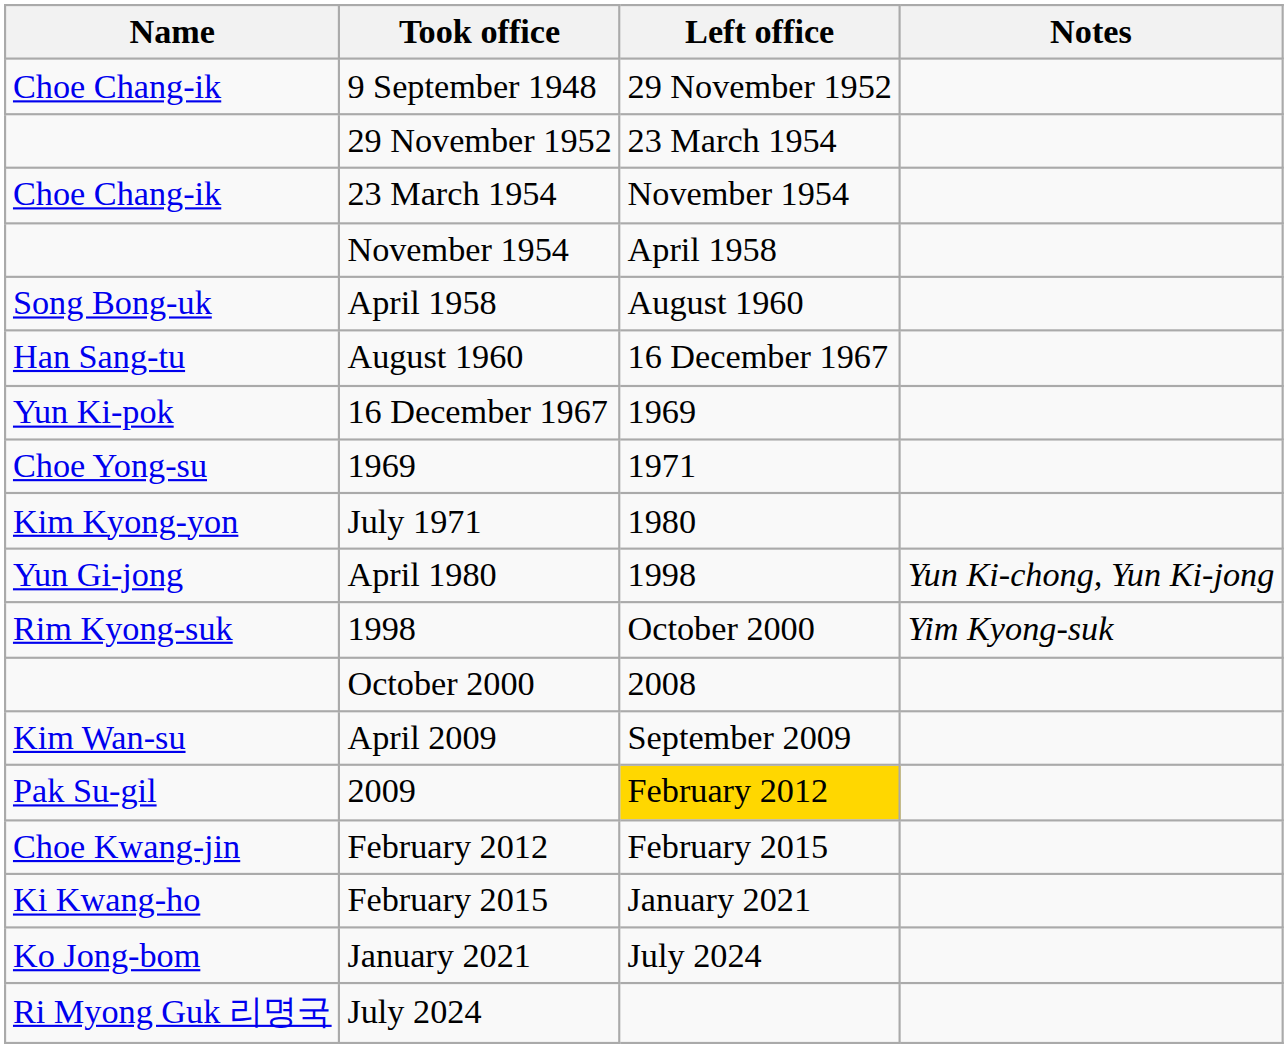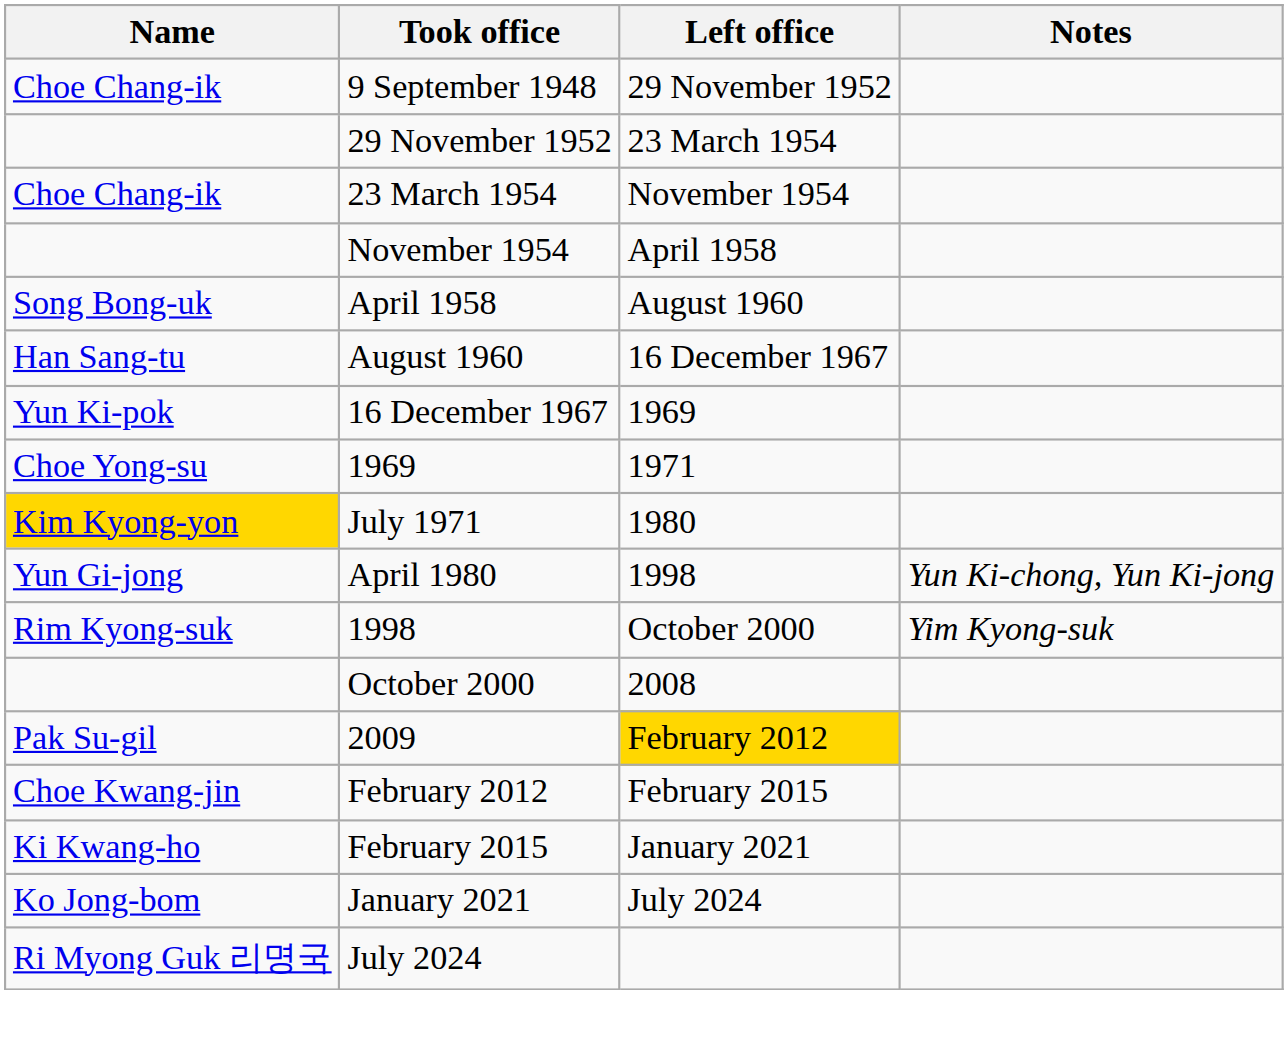July 1971 | Name: no background -> gold background
- row: Kim Wan-su | April 2009 | September 2009
